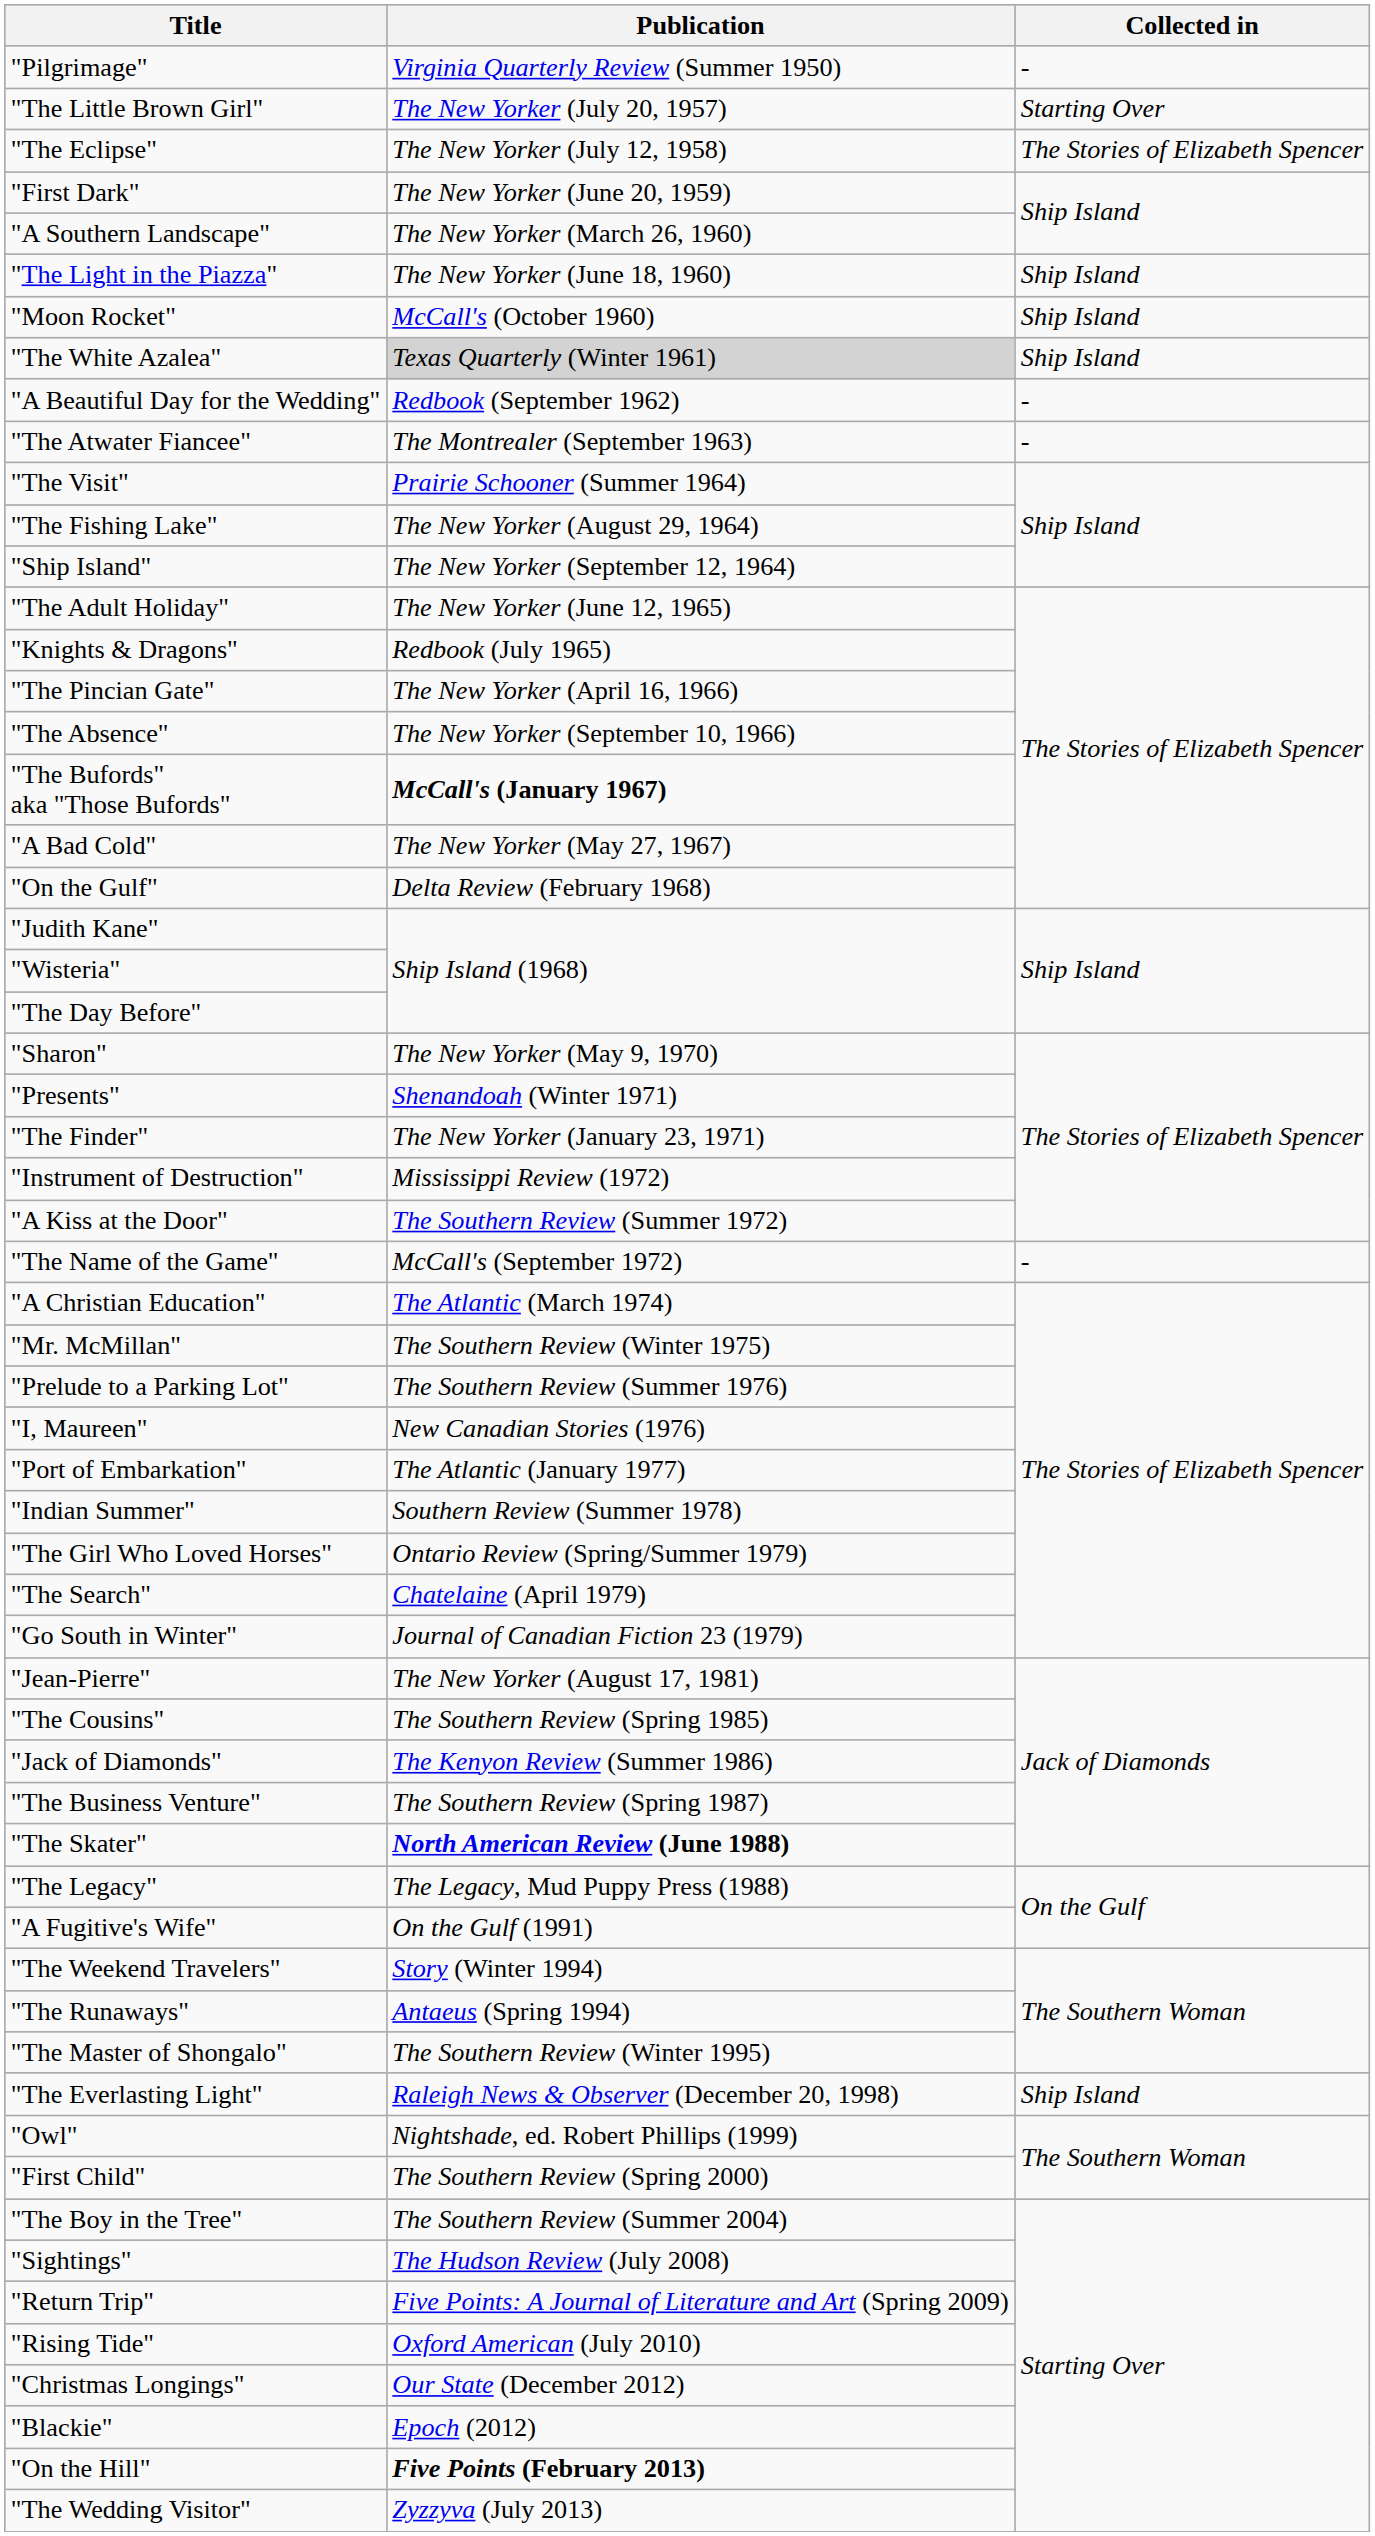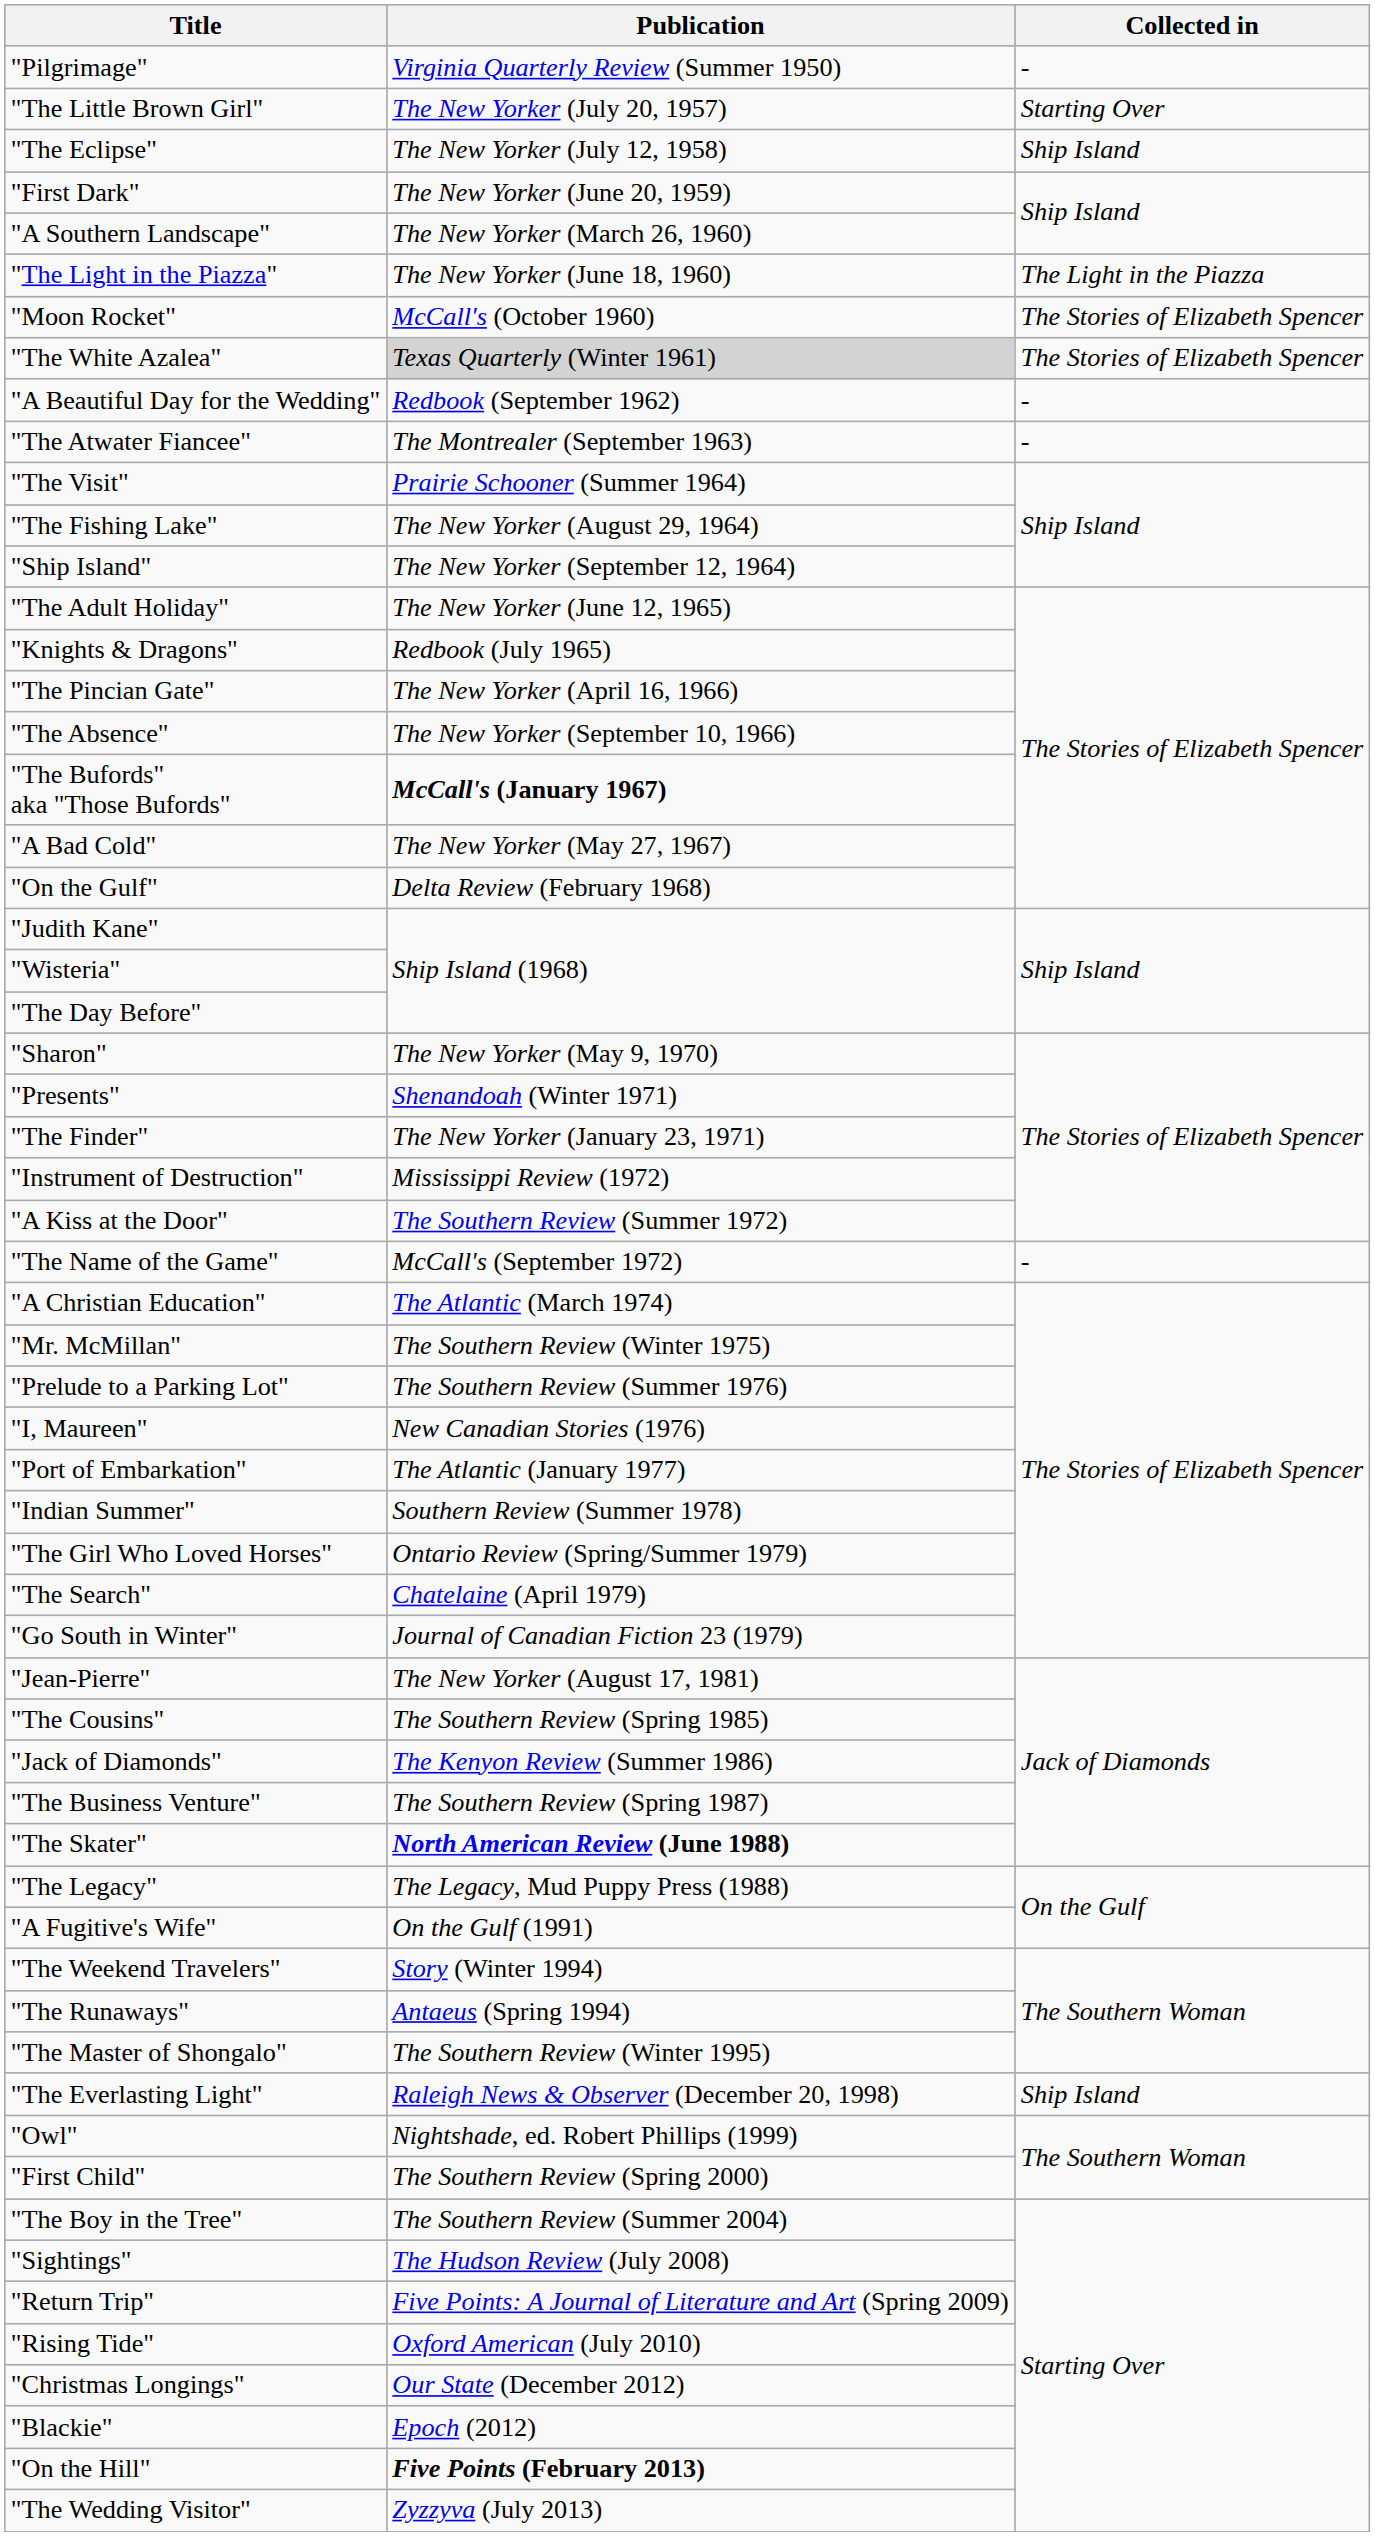"The Eclipse" | Collected in: The Stories of Elizabeth Spencer -> Ship Island
"The Light in the Piazza" | Collected in: Ship Island -> The Light in the Piazza
"Moon Rocket" | Collected in: Ship Island -> The Stories of Elizabeth Spencer
"The White Azalea" | Collected in: Ship Island -> The Stories of Elizabeth Spencer
